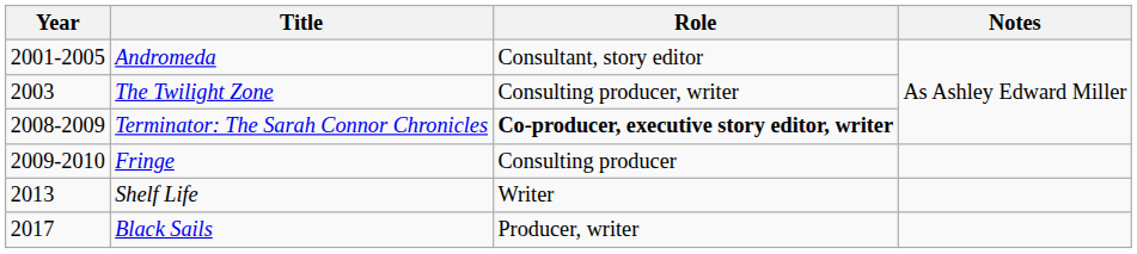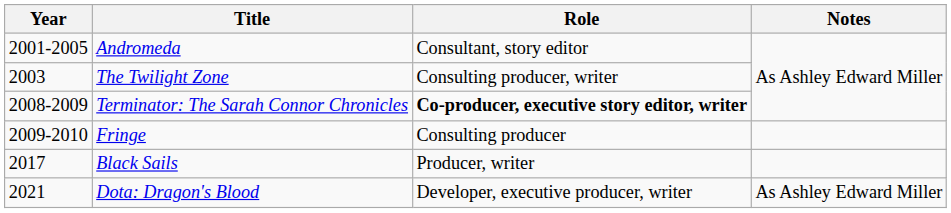- row: 2013 | Shelf Life | Writer
+ row: 2021 | Dota: Dragon's Blood | Developer, executive producer, writer | As Ashley Edward Miller
